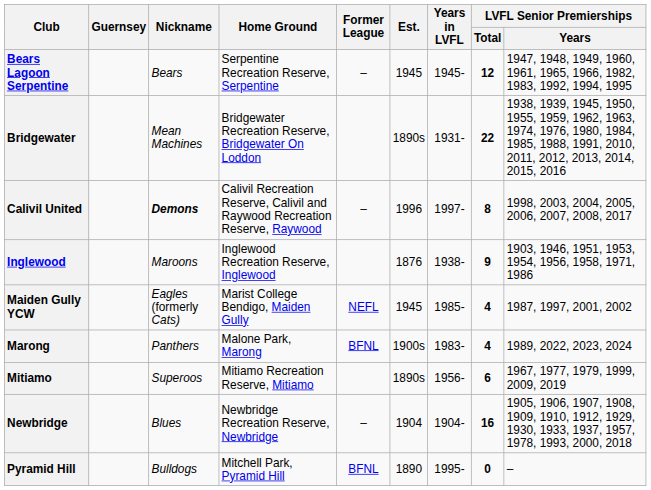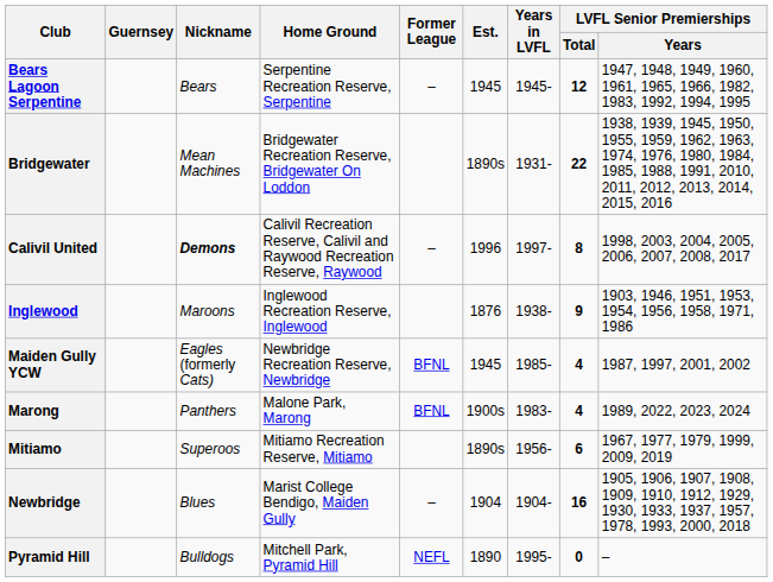Maiden Gully YCW | Home Ground: Marist College Bendigo, Maiden Gully -> Newbridge Recreation Reserve, Newbridge
Maiden Gully YCW | Former League: NEFL -> BFNL
Newbridge | Home Ground: Newbridge Recreation Reserve, Newbridge -> Marist College Bendigo, Maiden Gully
Pyramid Hill | Former League: BFNL -> NEFL
